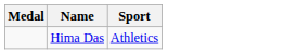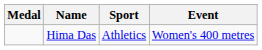+ column: Event | Women's 400 metres
